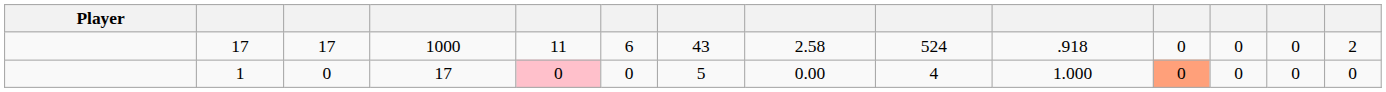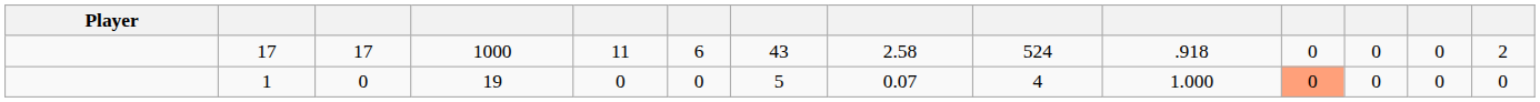1 | column 4: 17 -> 19
1 | column 5: pink background -> no background
1 | column 8: 0.00 -> 0.07
